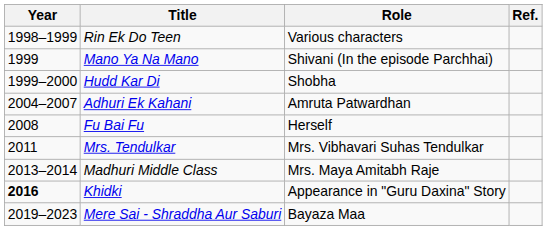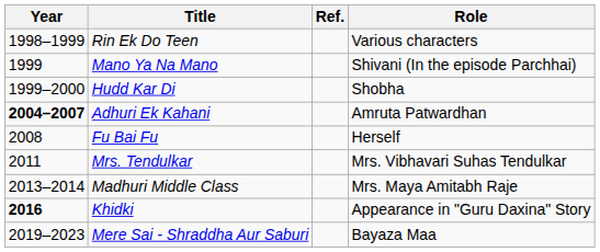columns swapped: Role <-> Ref.
Adhuri Ek Kahani | Year: normal -> bold
